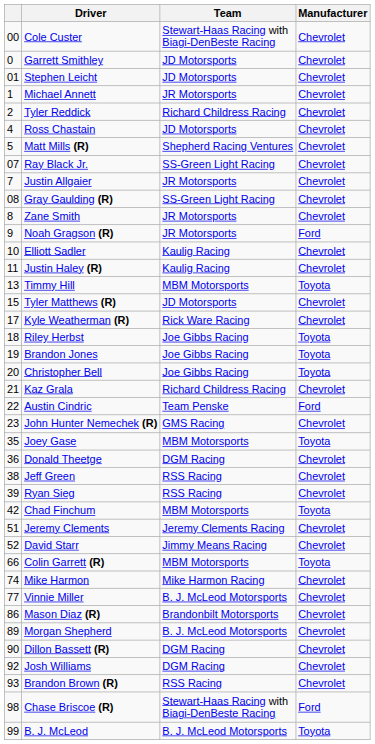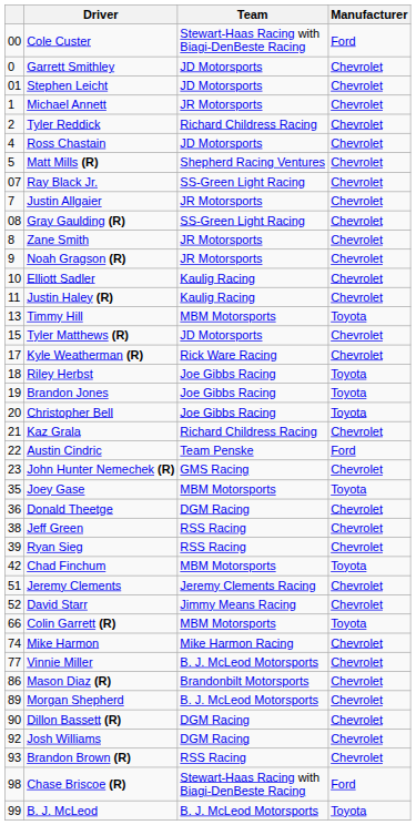Cole Custer | Manufacturer: Chevrolet -> Ford
Noah Gragson (R) | Manufacturer: Ford -> Chevrolet
